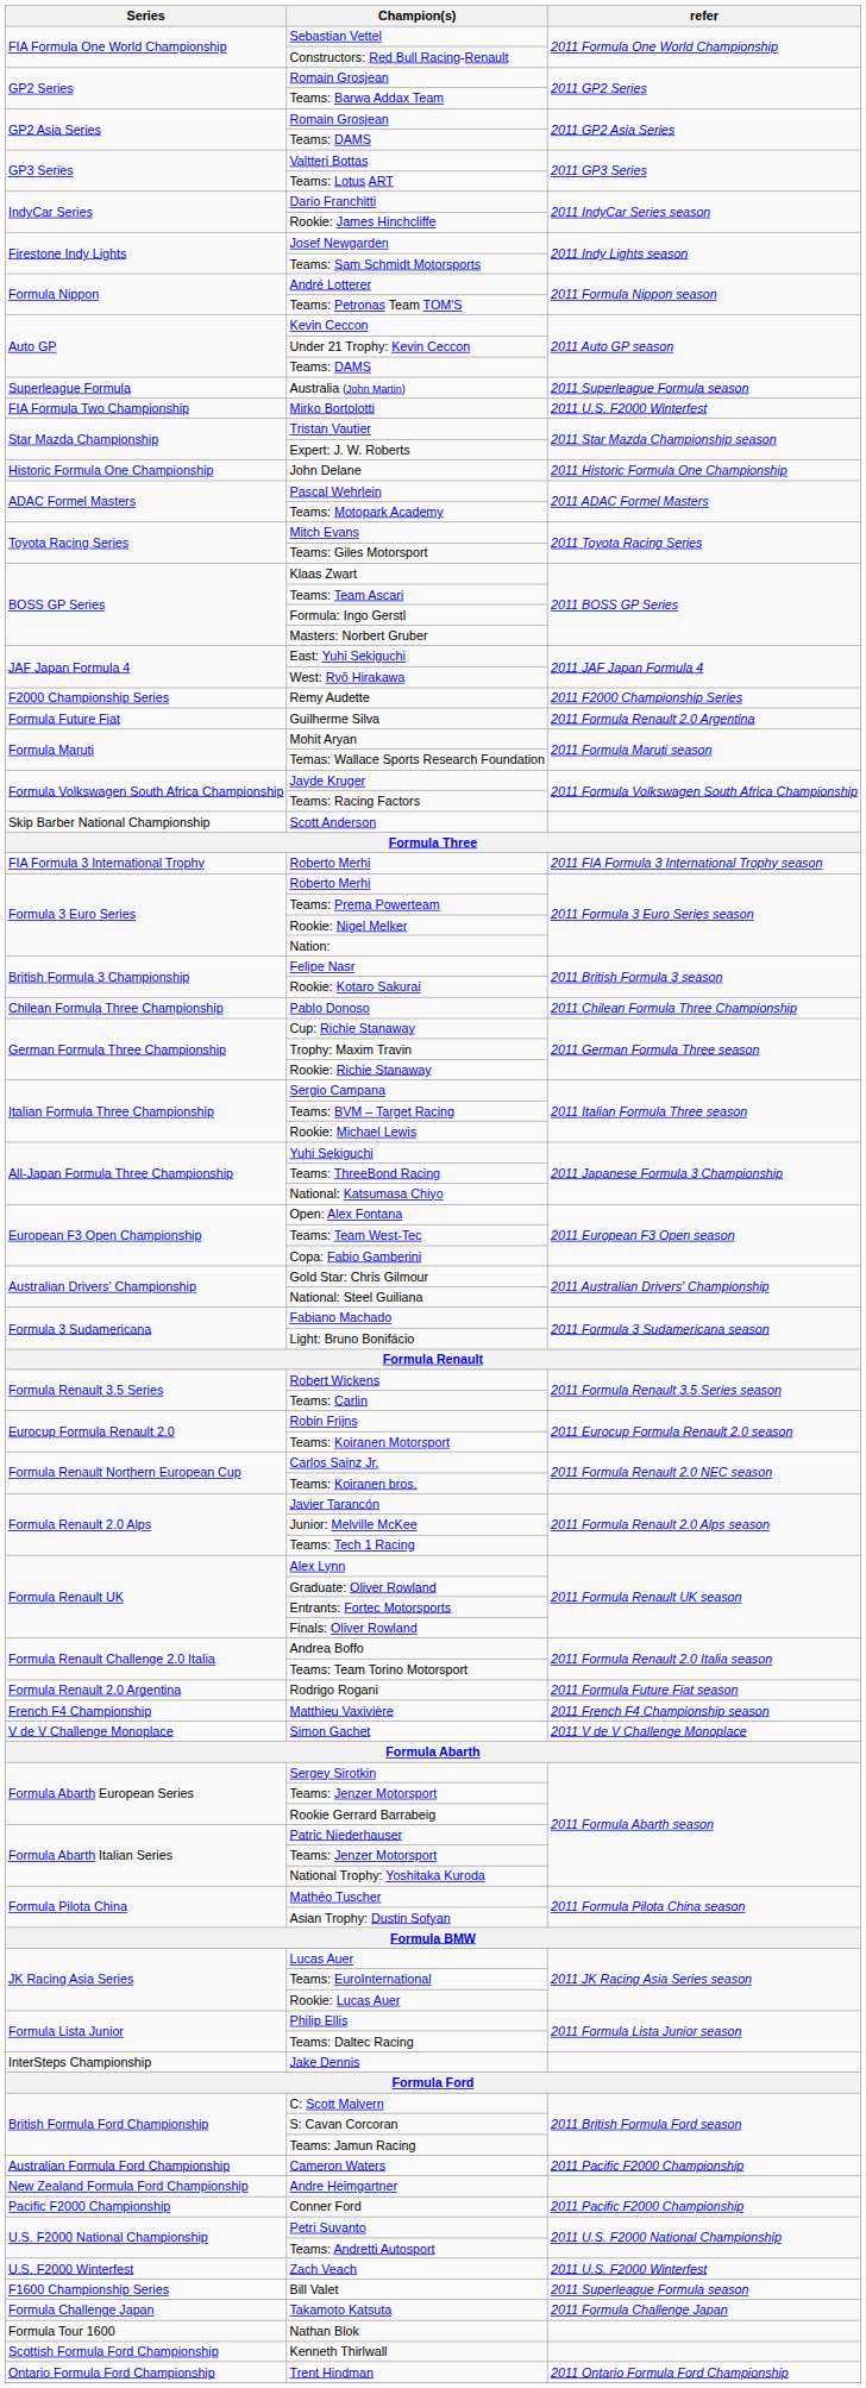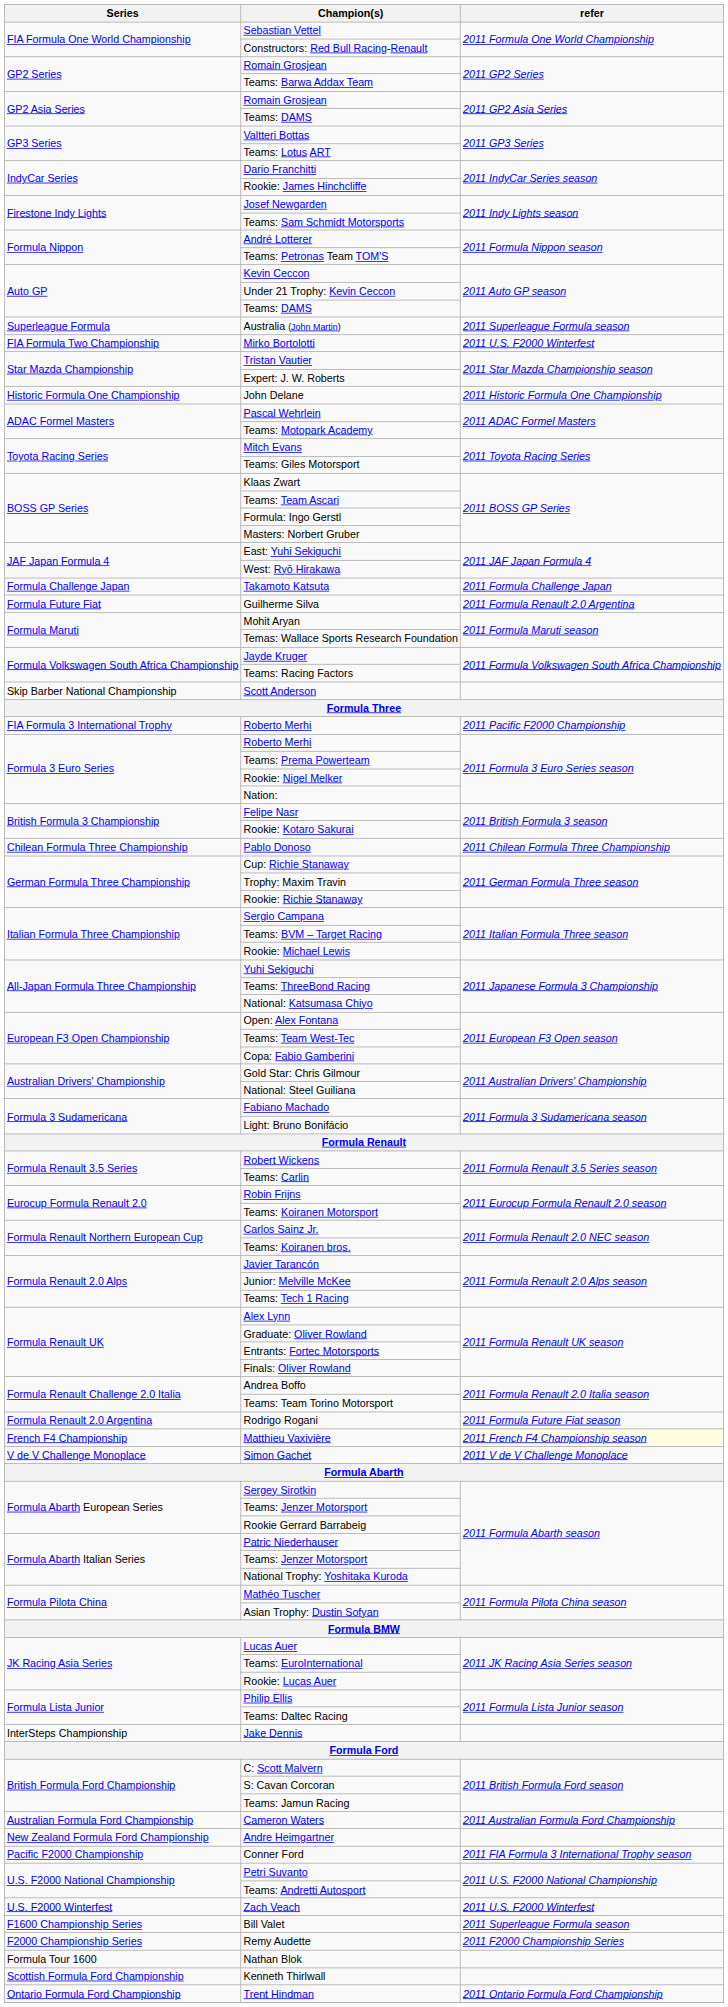rows swapped: Takamoto Katsuta <-> Remy Audette
FIA Formula 3 International Trophy / Roberto Merhi | refer: 2011 FIA Formula 3 International Trophy season -> 2011 Pacific F2000 Championship
Matthieu Vaxivière | refer: no background -> lightyellow background
Cameron Waters | refer: 2011 Pacific F2000 Championship -> 2011 Australian Formula Ford Championship
Conner Ford | refer: 2011 Pacific F2000 Championship -> 2011 FIA Formula 3 International Trophy season
